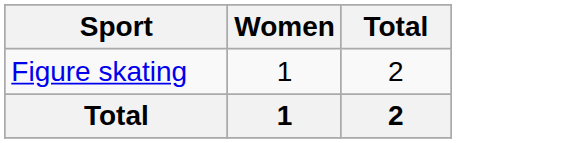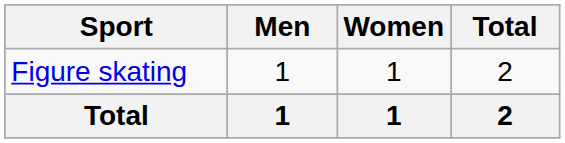+ column: Men | 1 | 1
